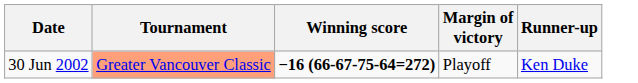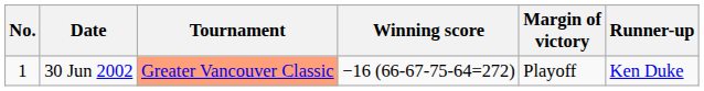+ column: No. | 1
30 Jun 2002 | Winning score: bold -> normal
